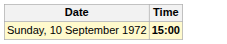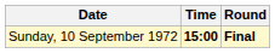+ column: Round | Final
